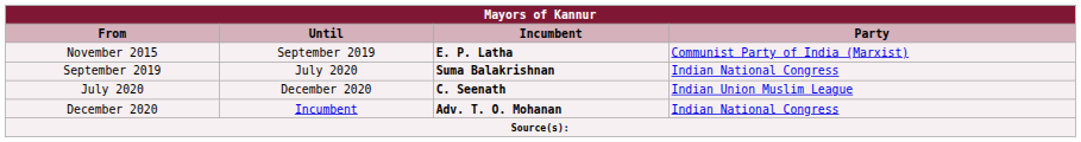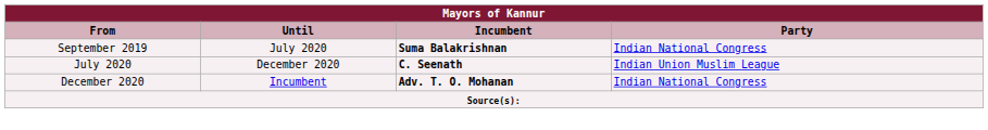- row: November 2015 | September 2019 | E. P. Latha | Communist Party of India (Marxist)
